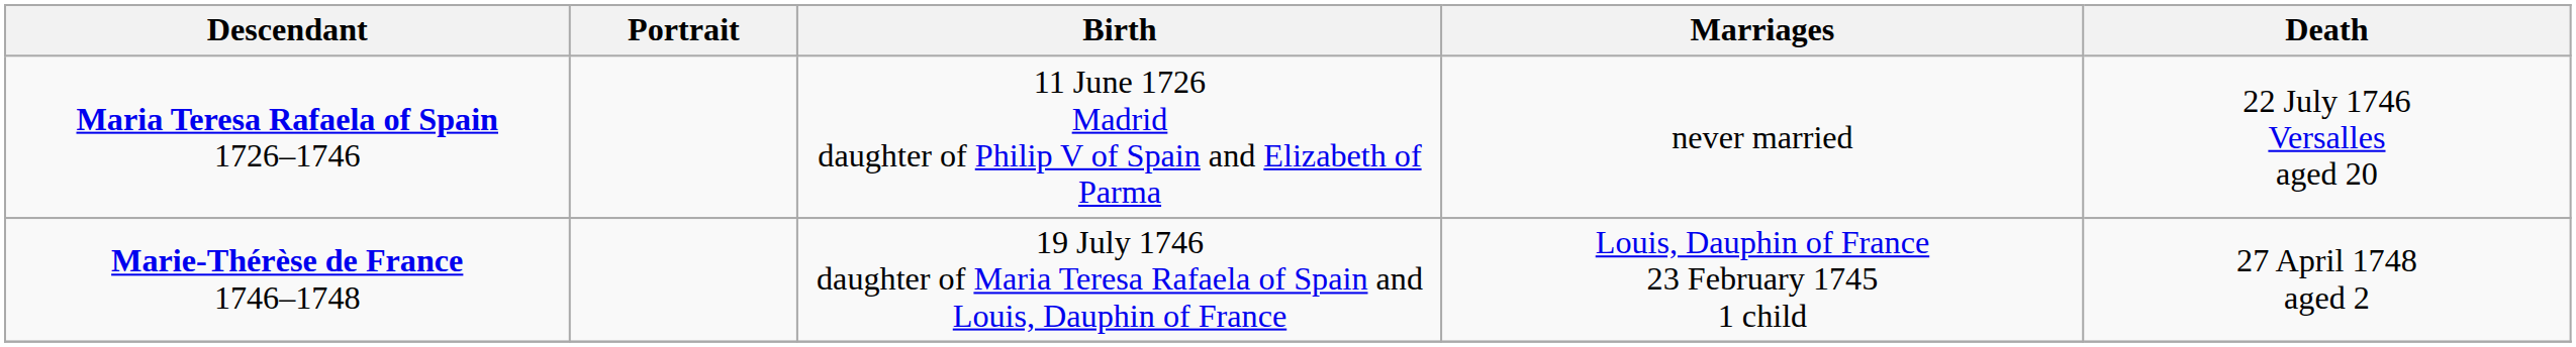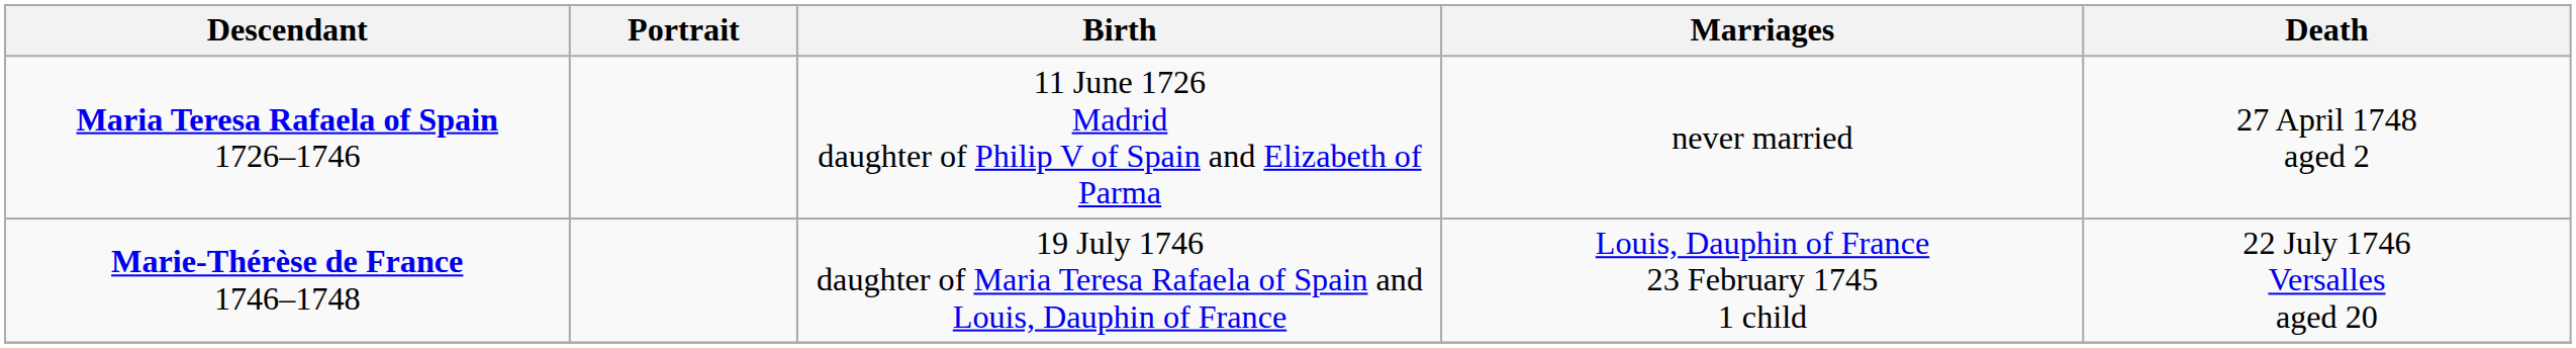Maria Teresa Rafaela of Spain 1726–1746 | Death: 22 July 1746 Versalles aged 20 -> 27 April 1748 aged 2
Marie-Thérèse de France 1746–1748 | Death: 27 April 1748 aged 2 -> 22 July 1746 Versalles aged 20
